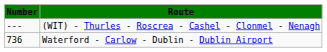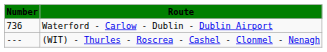rows swapped: Waterford - Carlow - Dublin - Dublin Airport <-> (WIT) - Thurles - Roscrea - Cashel - Clonmel - Nenagh
